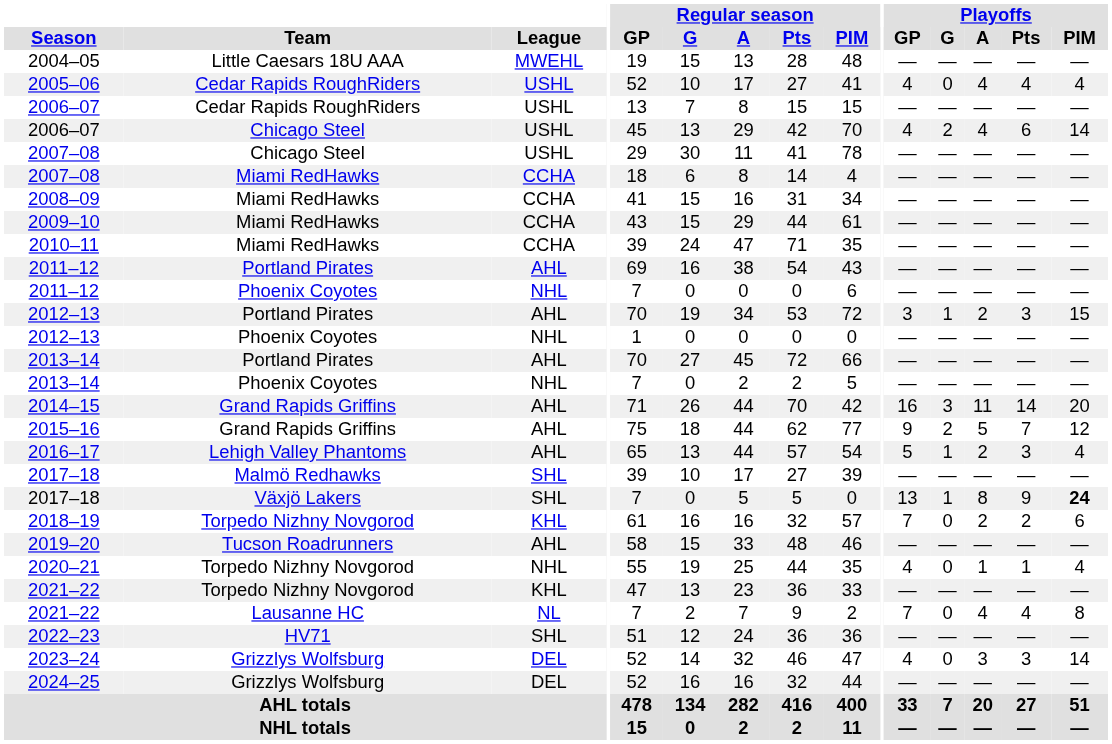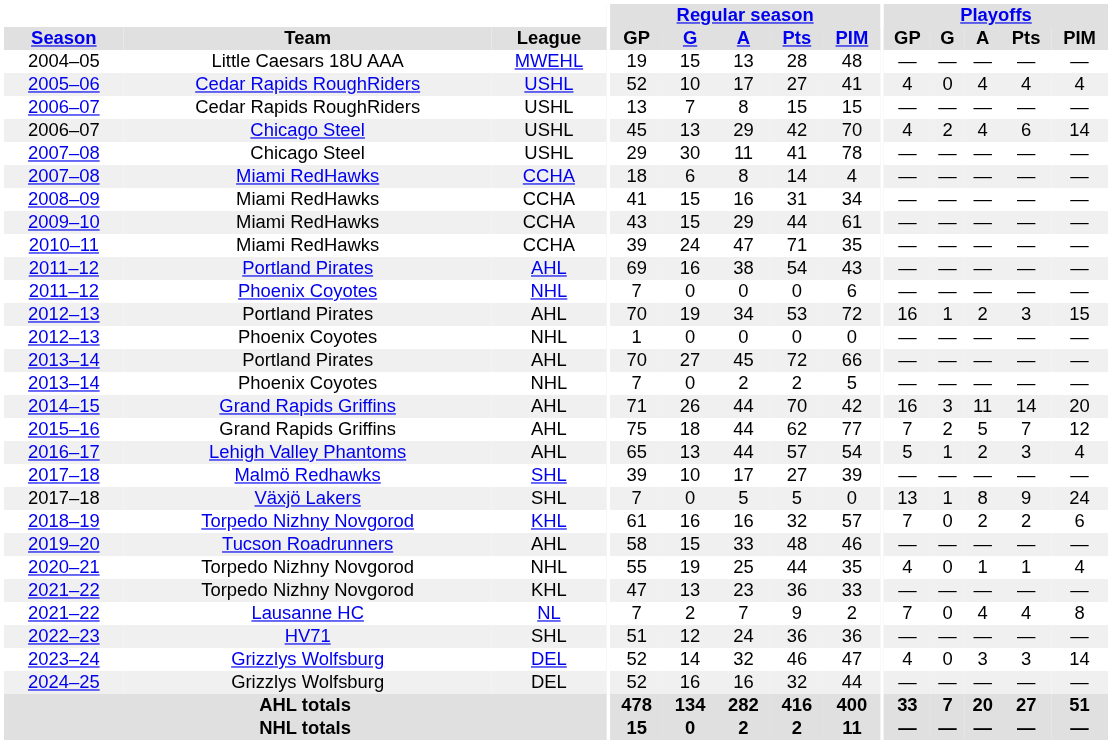2012–13 / Portland Pirates | Playoffs / GP: 3 -> 16
2015–16 | Playoffs / GP: 9 -> 7
2017–18 / Växjö Lakers | Playoffs / PIM: bold -> normal
